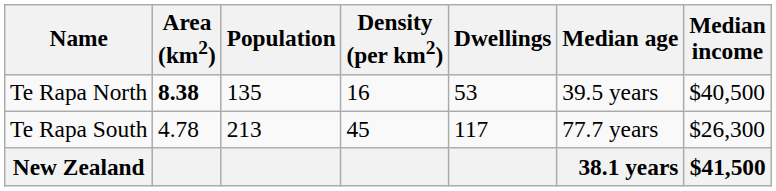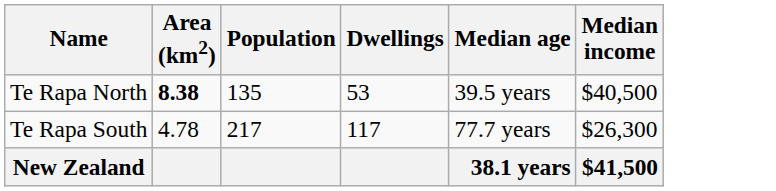- column: Density (per km2) | 16 | 45
Te Rapa South | Population: 213 -> 217
